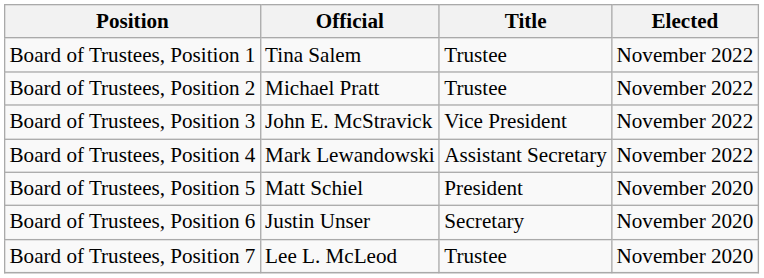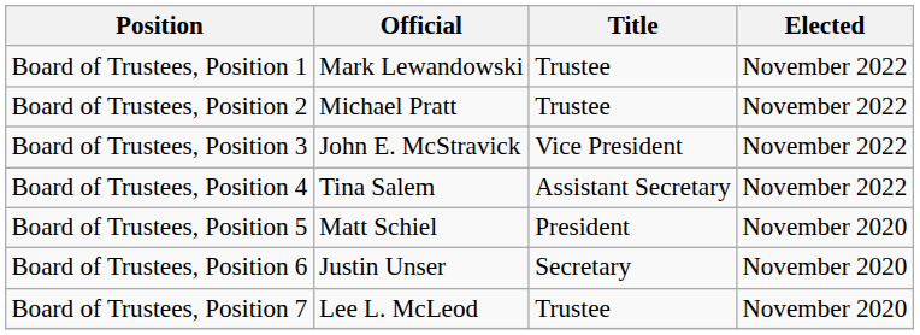Board of Trustees, Position 1 | Official: Tina Salem -> Mark Lewandowski
Board of Trustees, Position 4 | Official: Mark Lewandowski -> Tina Salem
